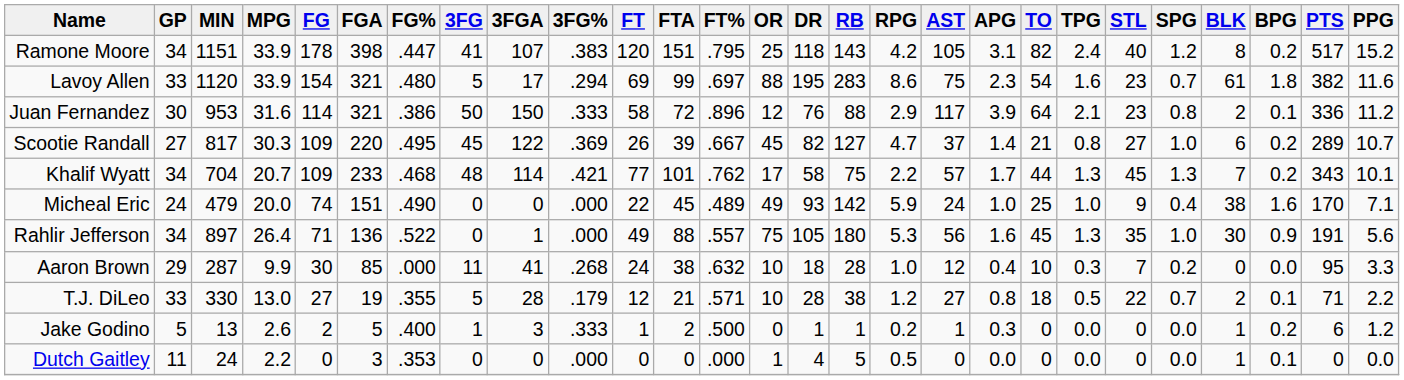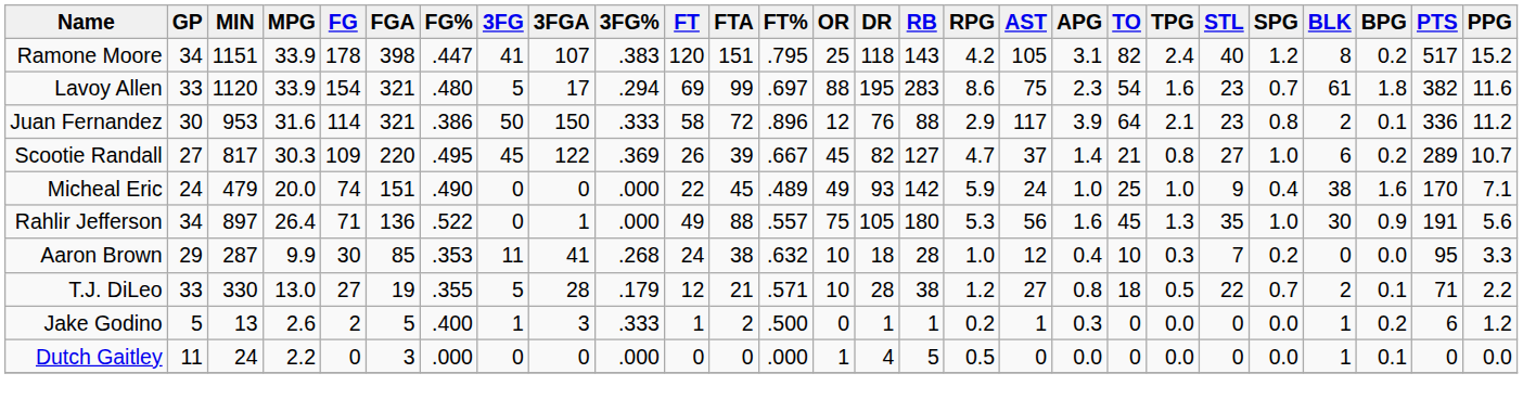- row: Khalif Wyatt | 34 | 704 | 20.7 | 109 | 233 | .468 | 48 | 114 | .421 | 77 | 101 | .762 | 17 | 58 | 75 | 2.2 | 57 | 1.7 | 44 | 1.3 | 45 | 1.3 | 7 | 0.2 | 343 | 10.1
Aaron Brown | FG%: .000 -> .353
Dutch Gaitley | FG%: .353 -> .000
